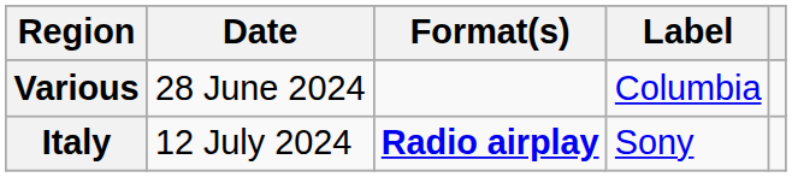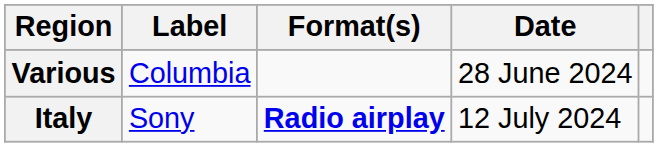columns swapped: Date <-> Label
